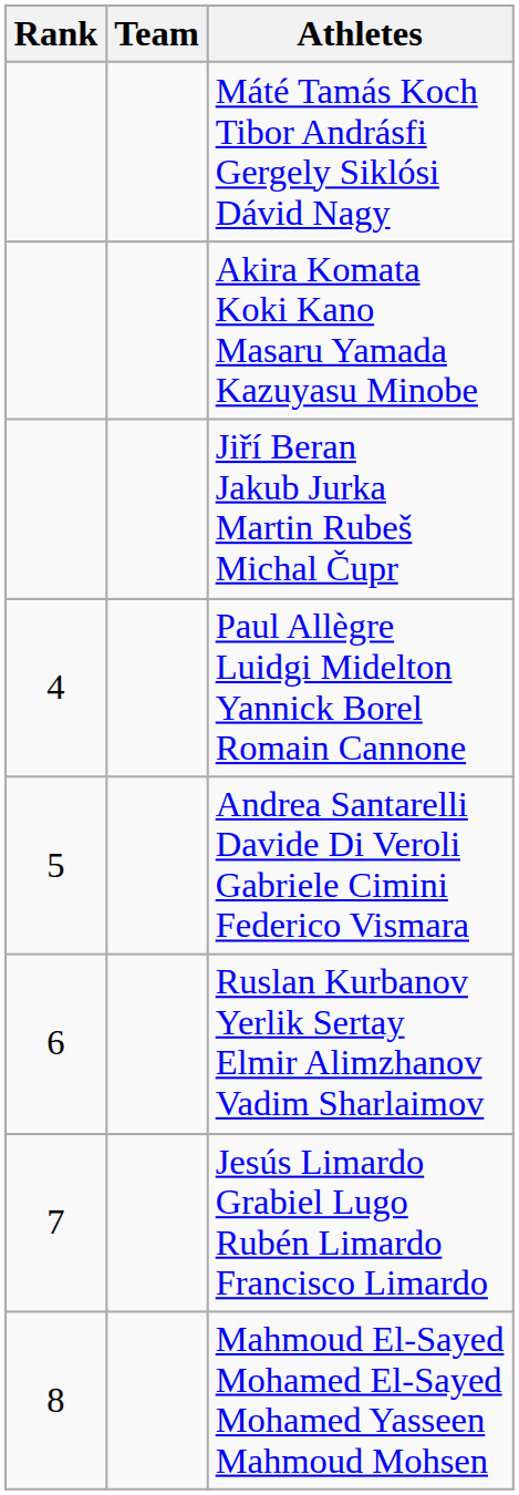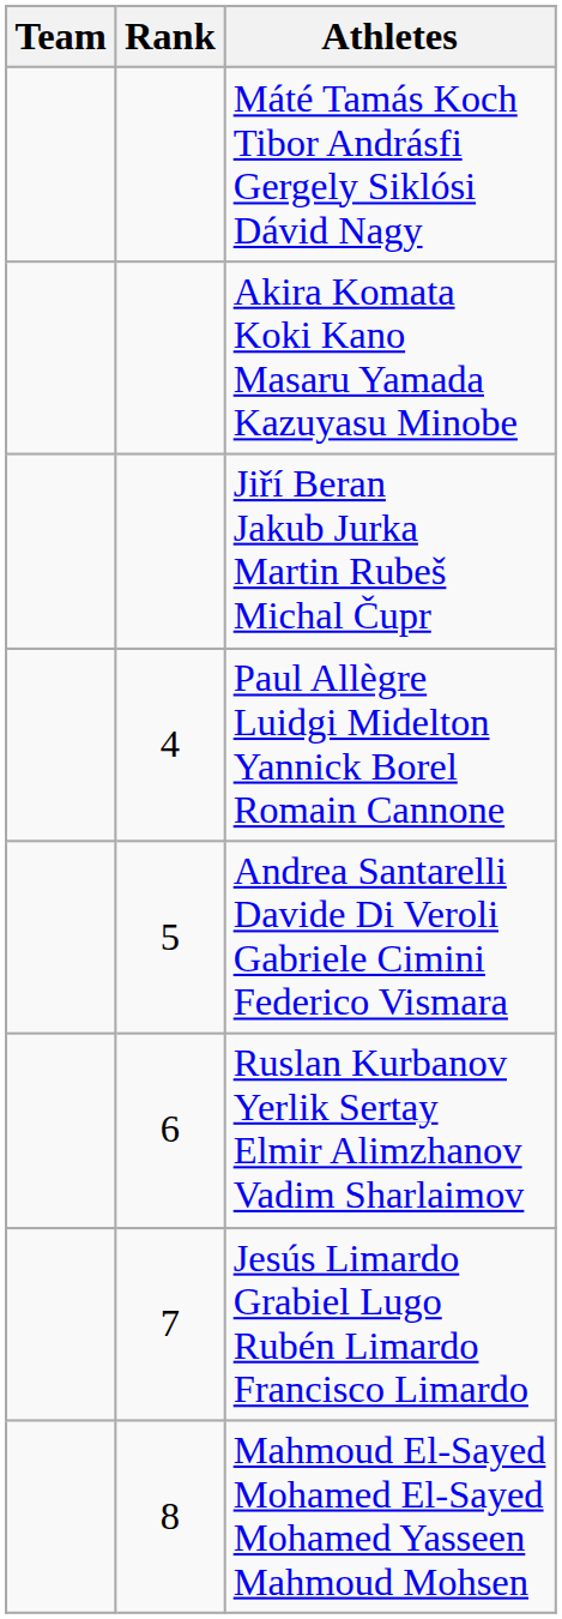columns swapped: Rank <-> Team
